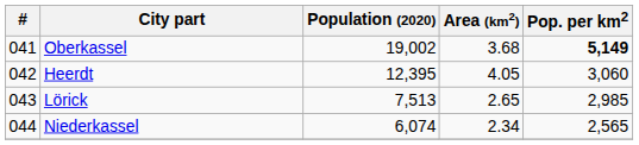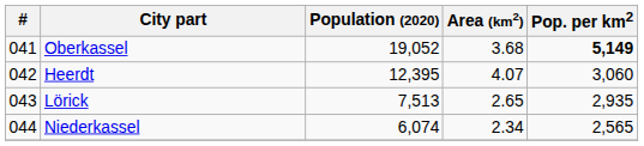Oberkassel | Population (2020): 19,002 -> 19,052
Heerdt | Area (km2): 4.05 -> 4.07
Lörick | Pop. per km2: 2,985 -> 2,935
